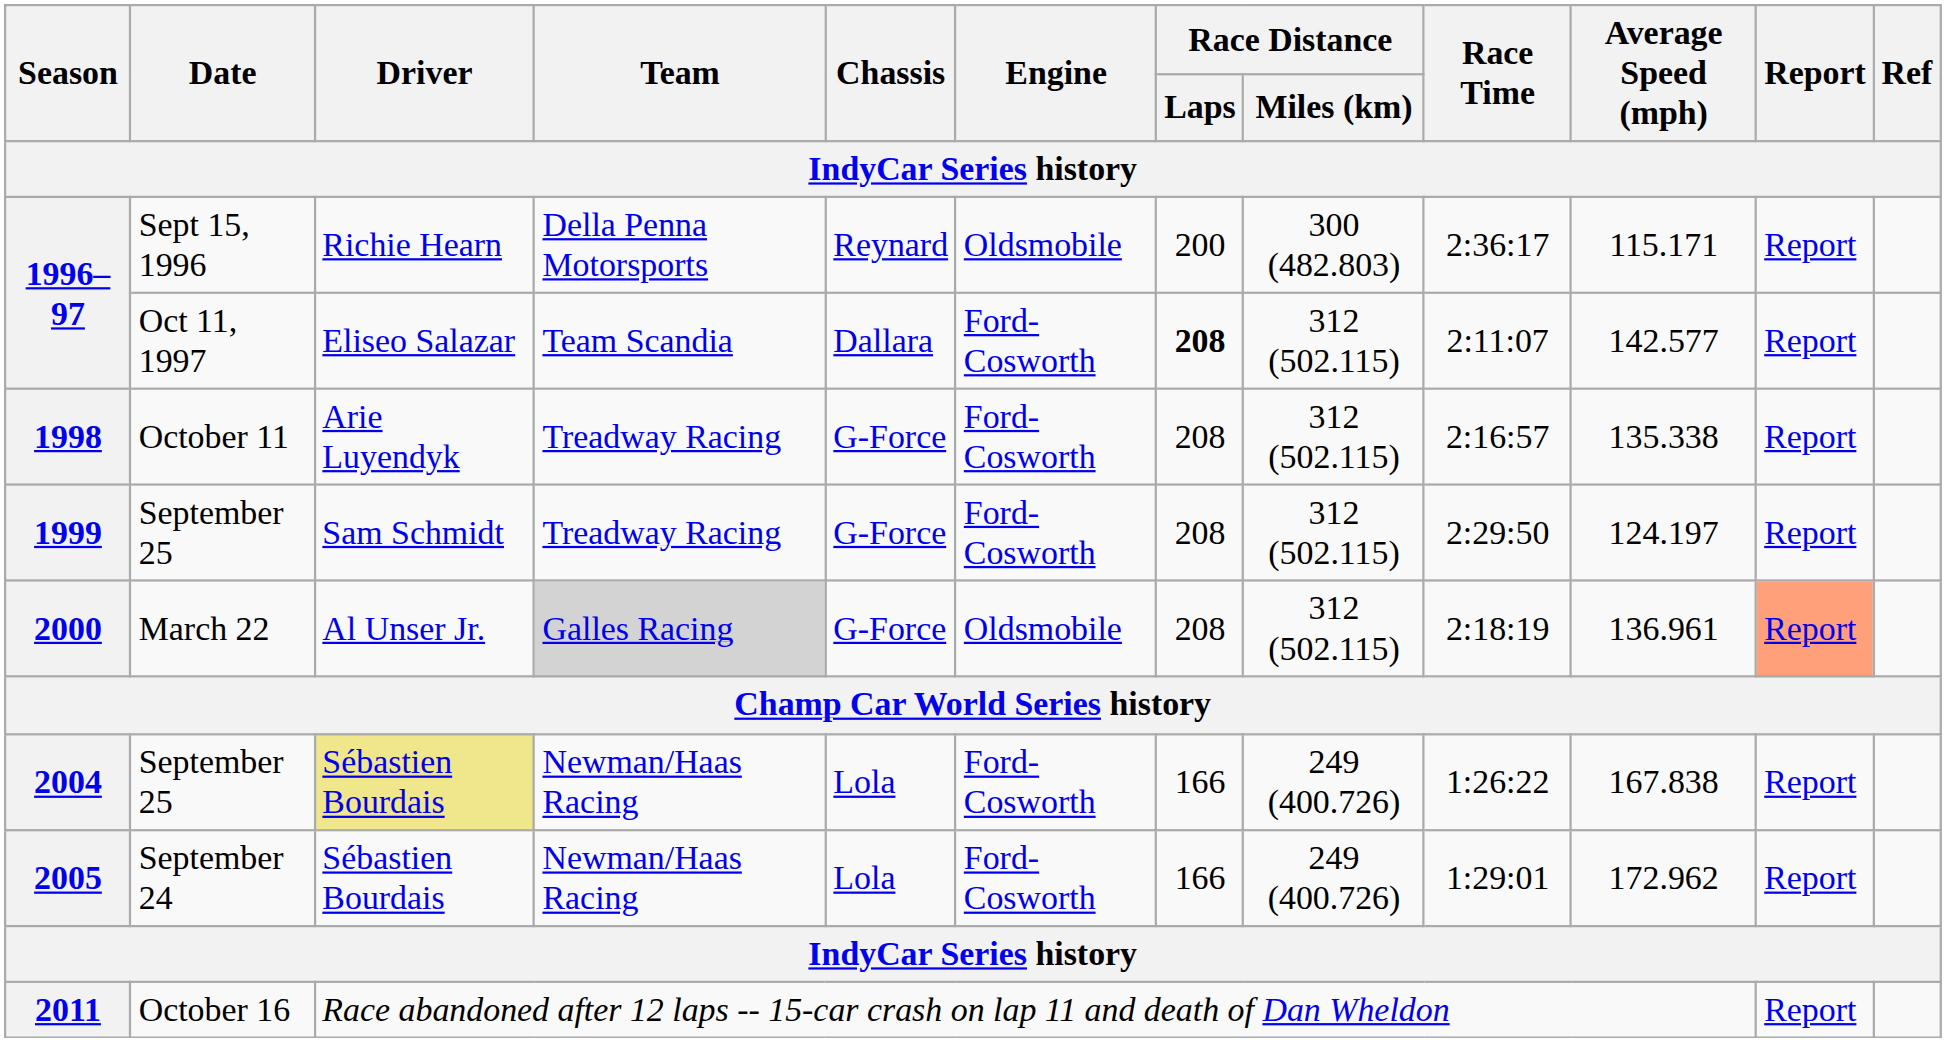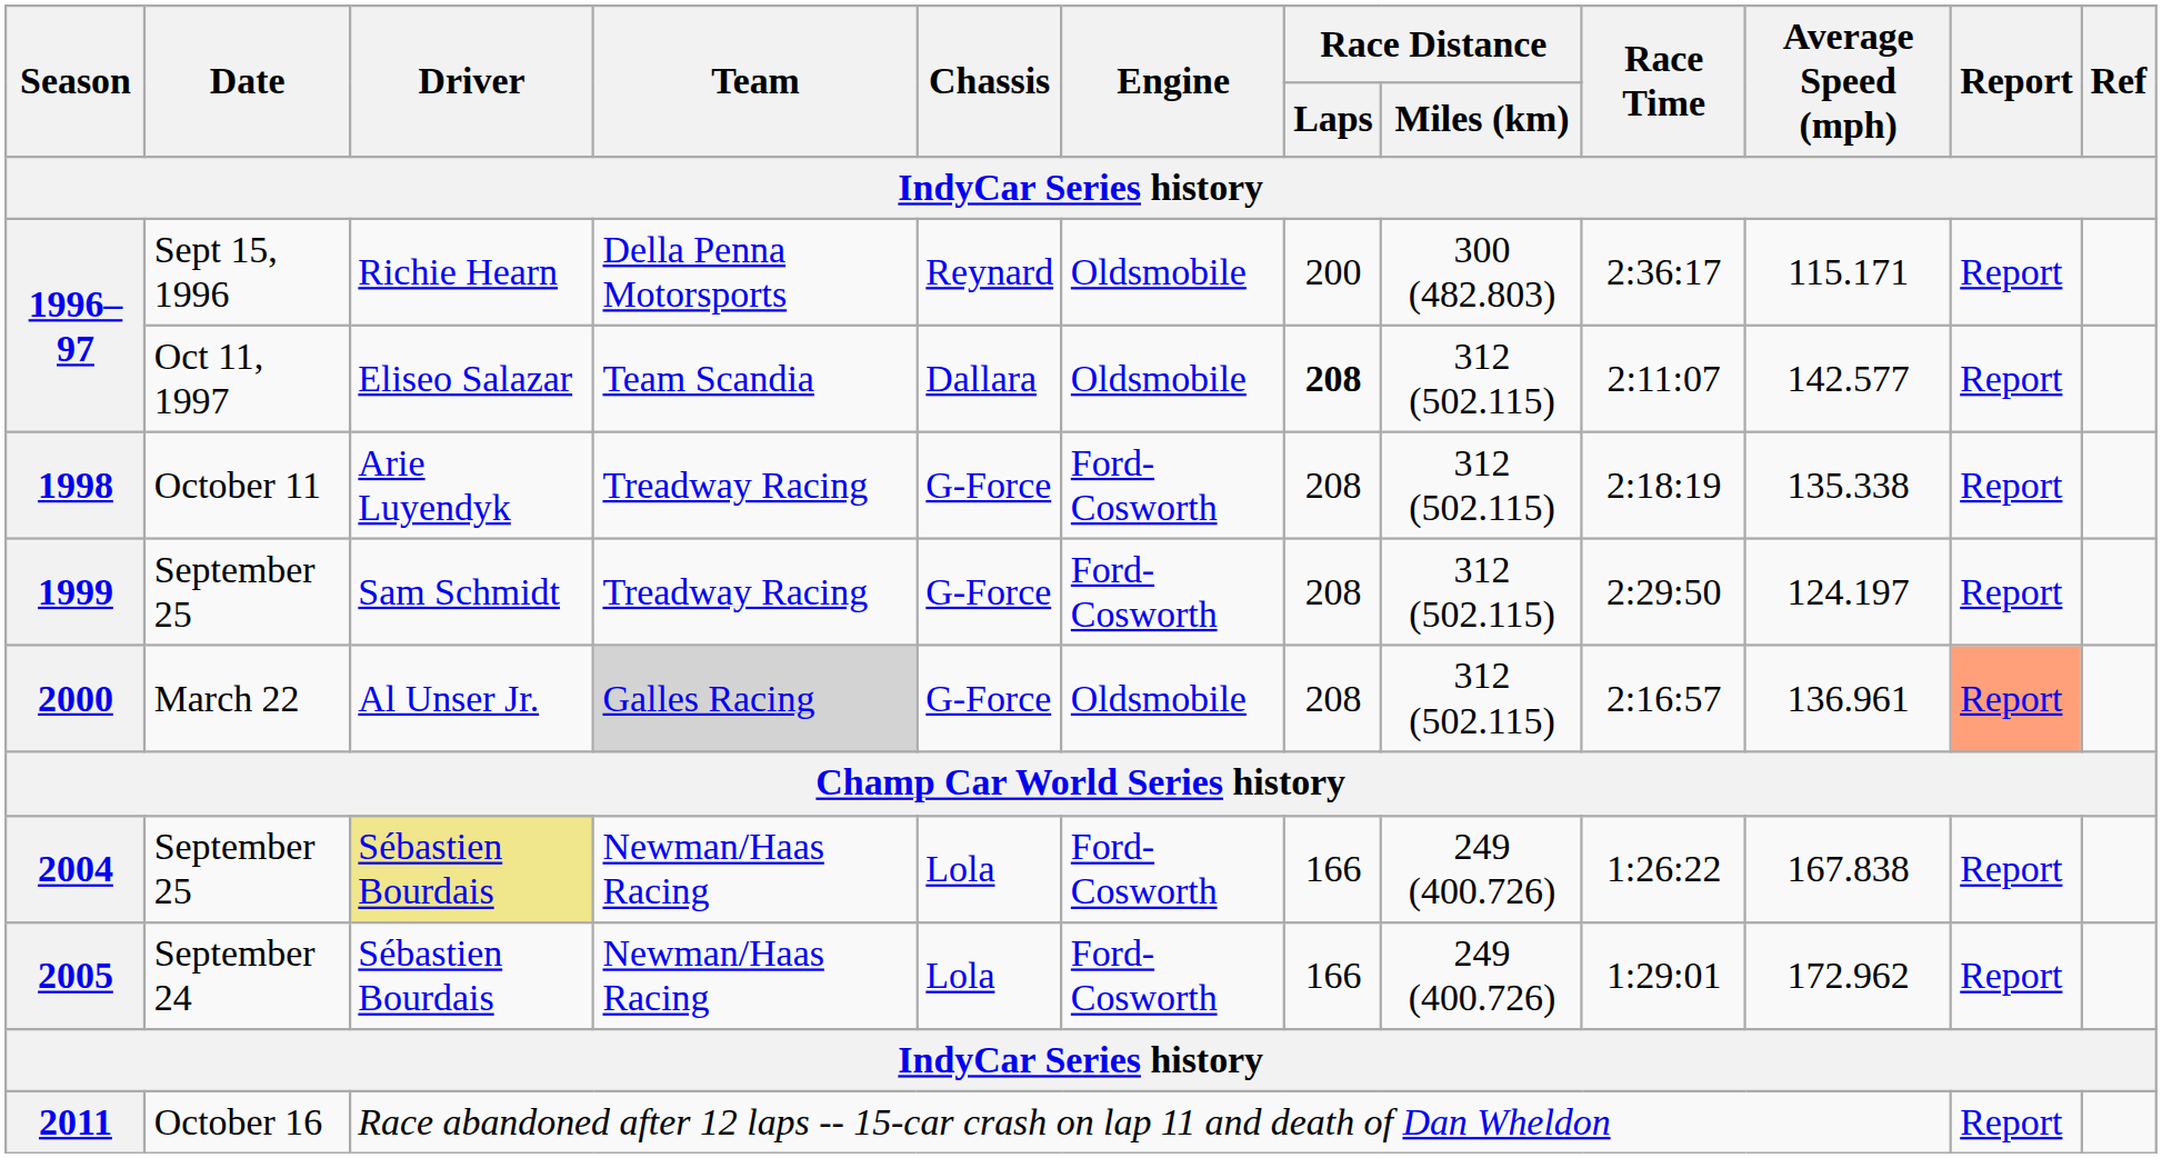1996–97 / Oct 11, 1997 | Engine: Ford-Cosworth -> Oldsmobile
1998 | Race Time: 2:16:57 -> 2:18:19
2000 | Race Time: 2:18:19 -> 2:16:57
